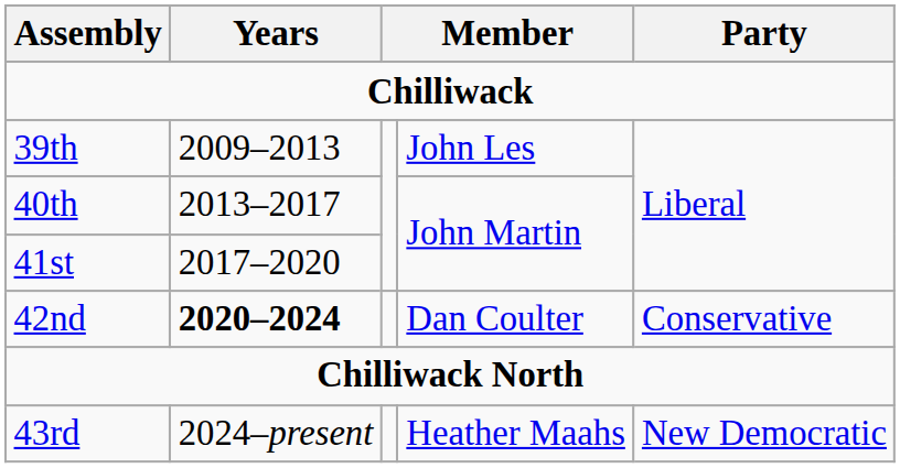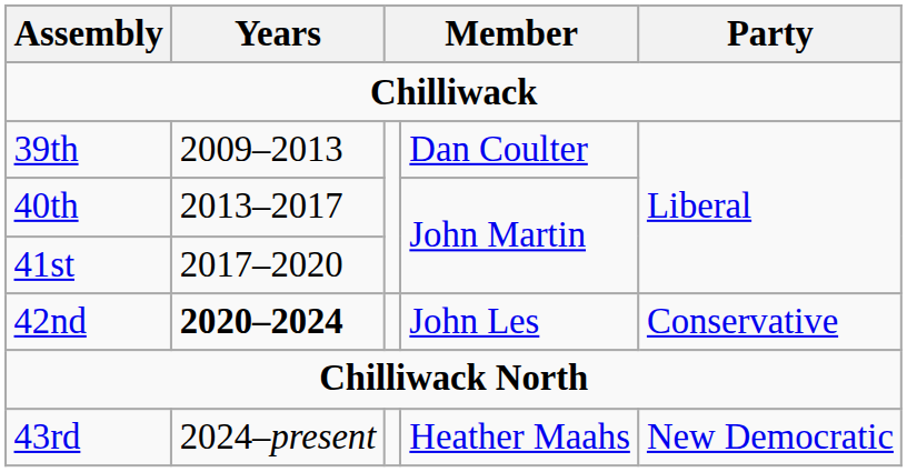39th | column 4: John Les -> Dan Coulter
42nd | column 4: Dan Coulter -> John Les
